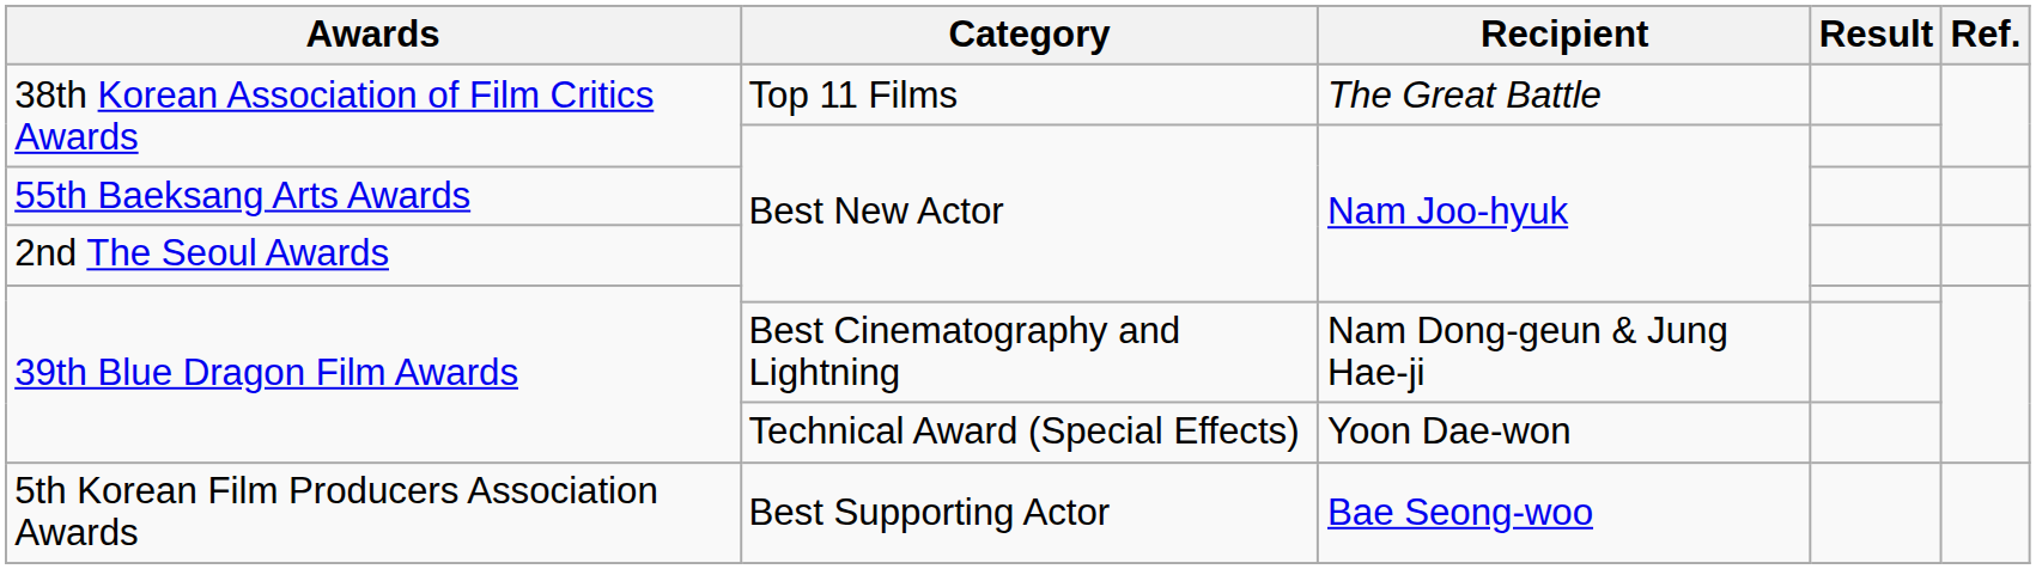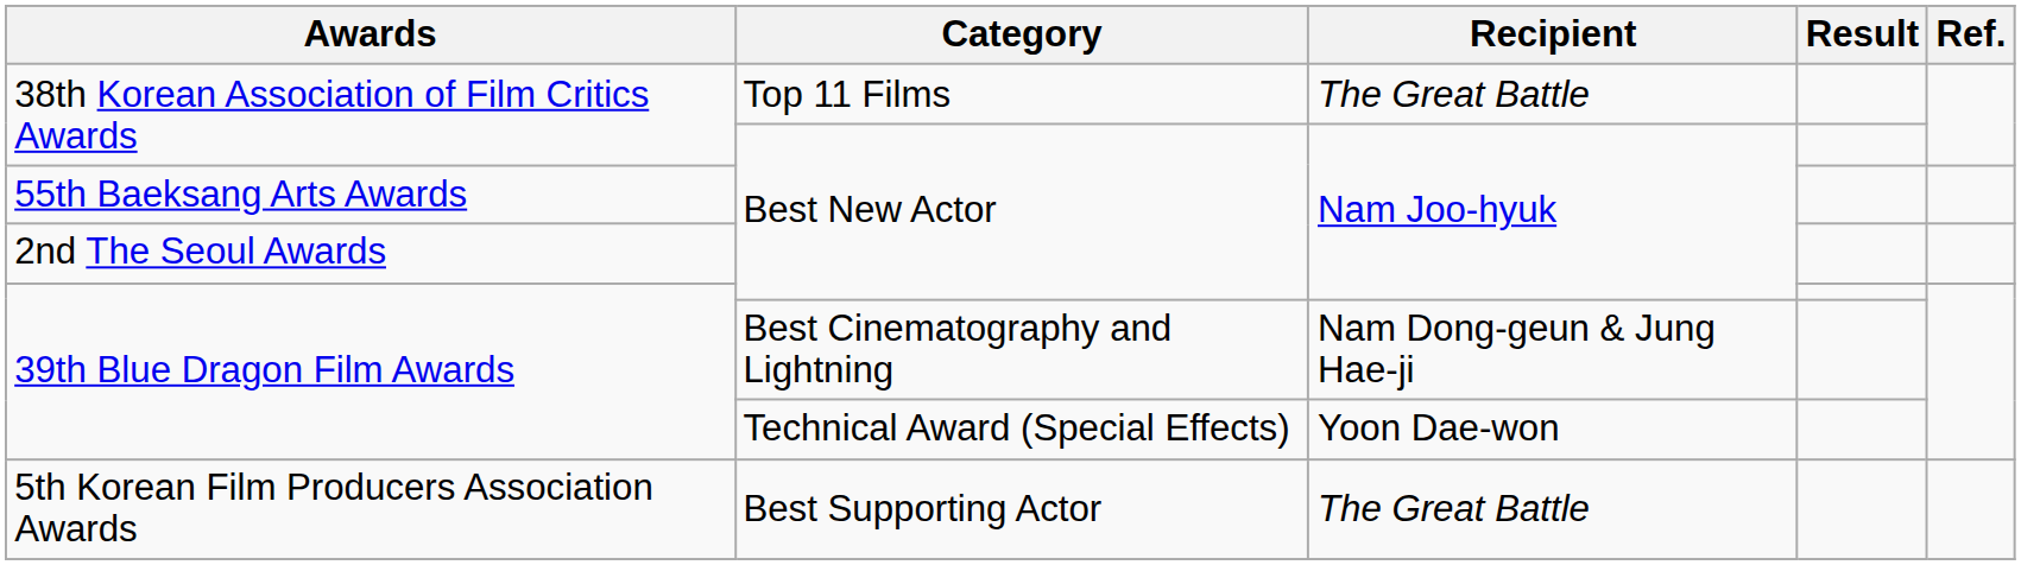5th Korean Film Producers Association Awards | Recipient: Bae Seong-woo -> The Great Battle
